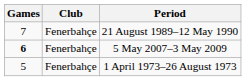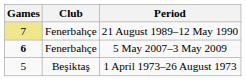21 August 1989–12 May 1990 | Games: no background -> khaki background
1 April 1973–26 August 1973 | Club: Fenerbahçe -> Beşiktaş
